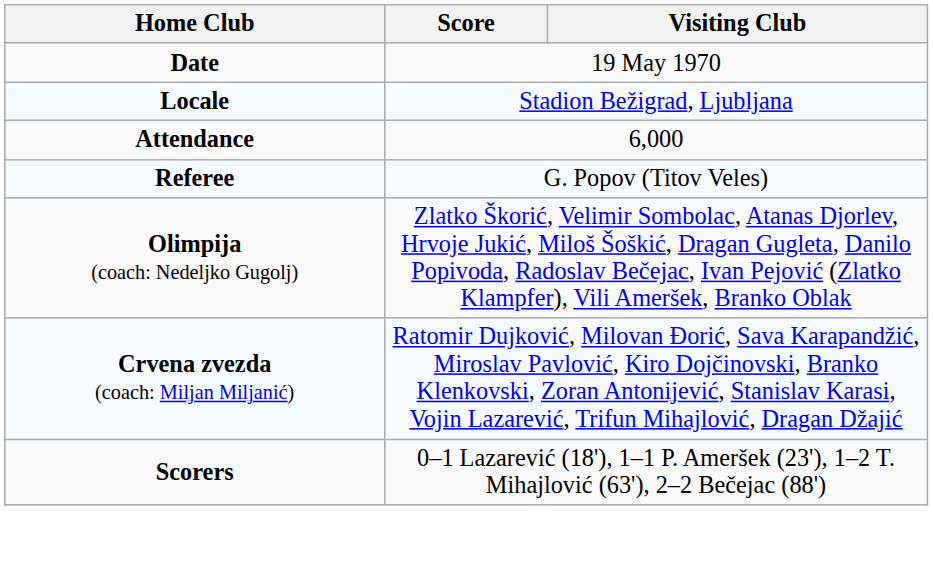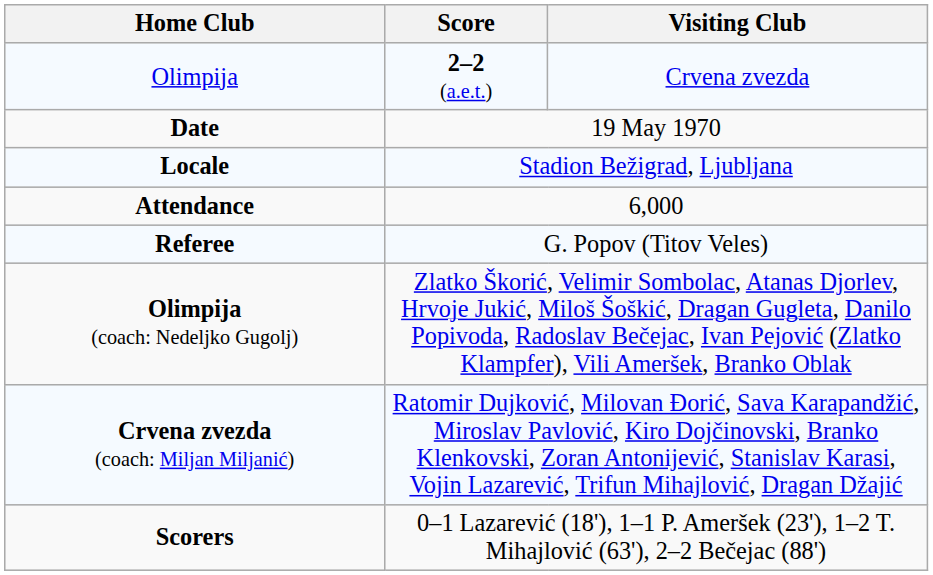+ row: Olimpija | 2–2 (a.e.t.) | Crvena zvezda
